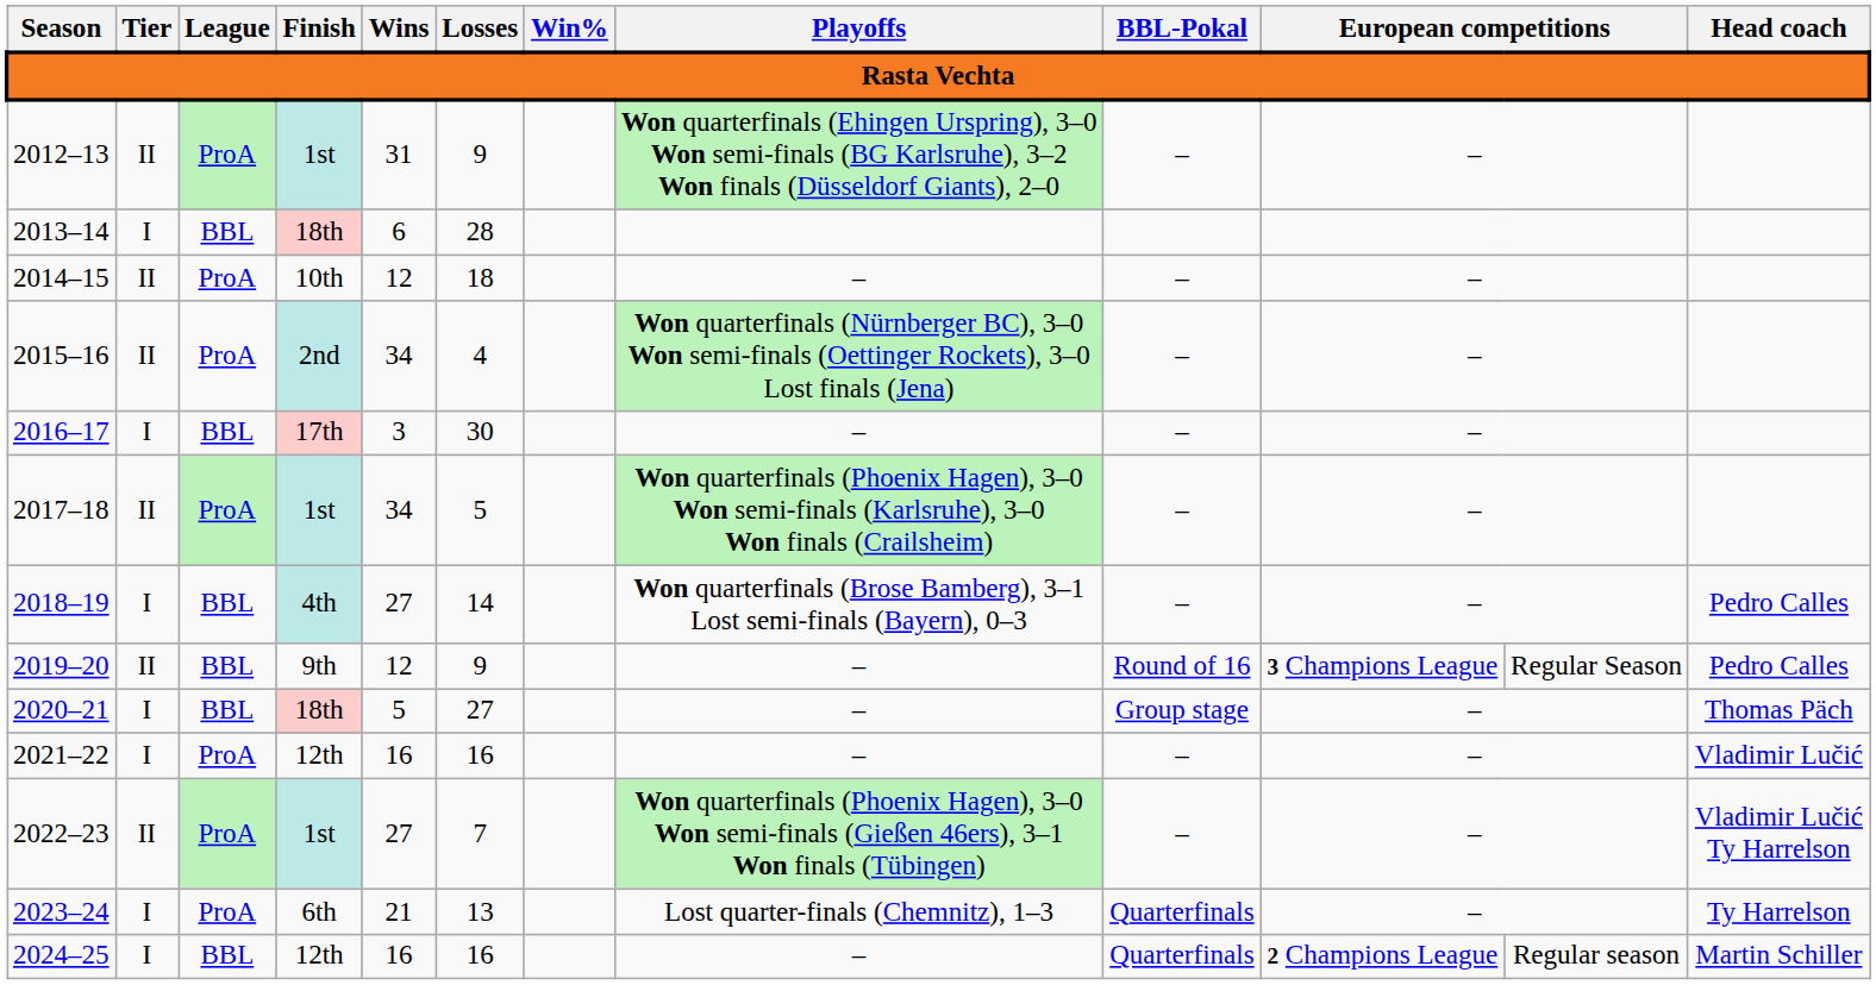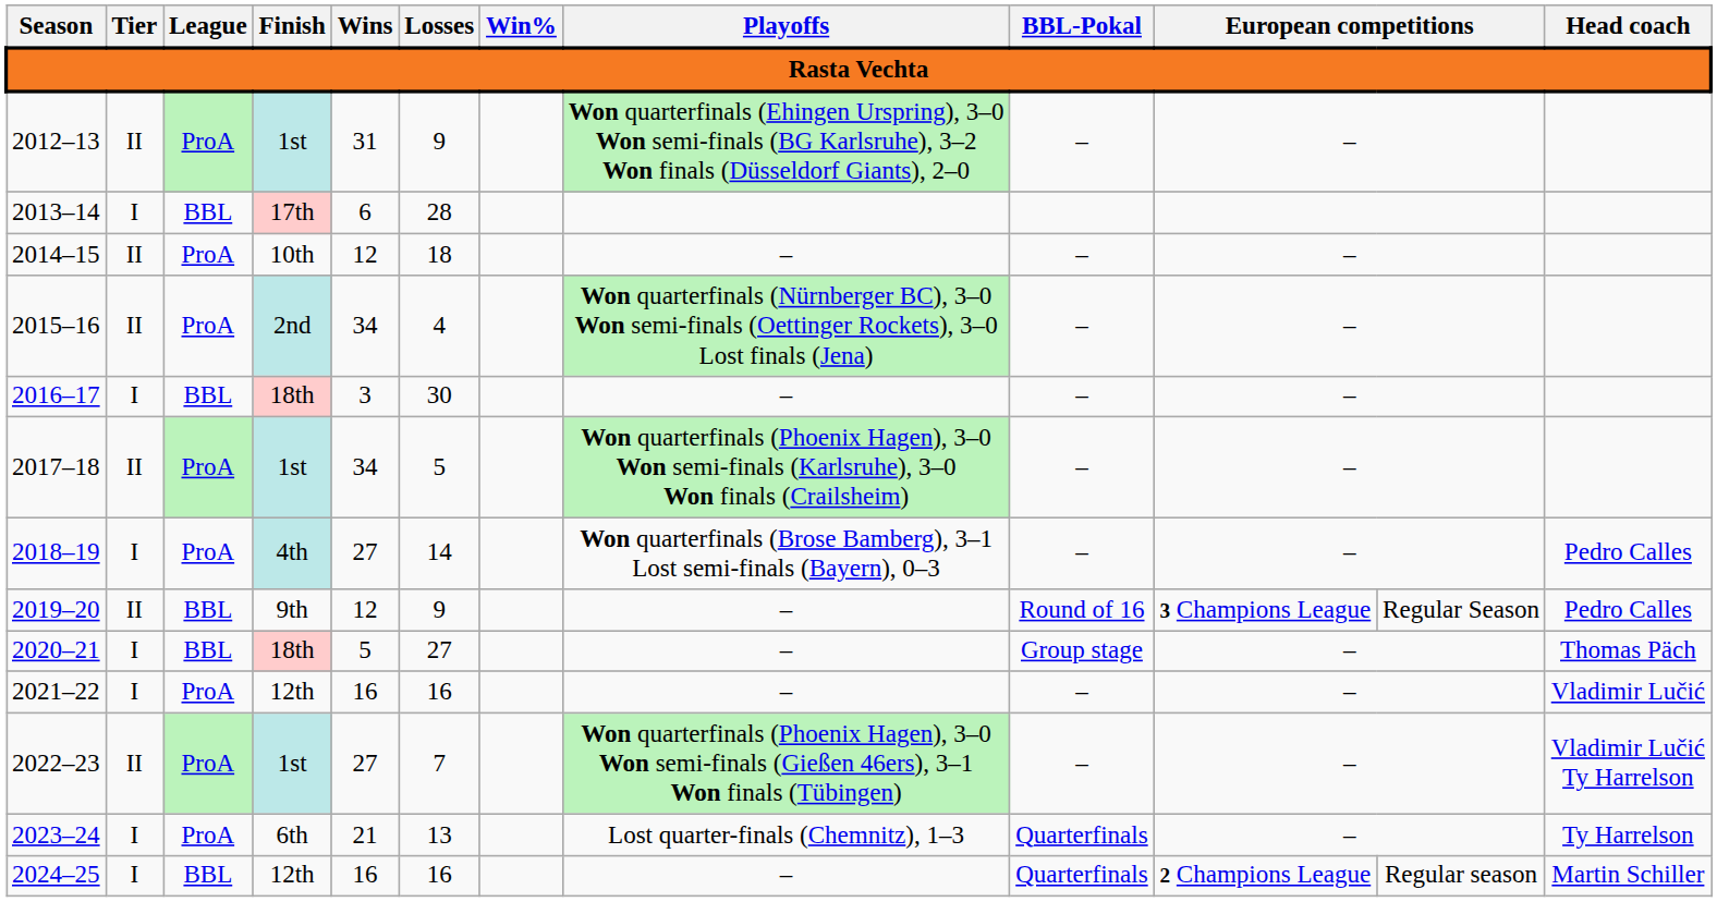2013–14 | Finish: 18th -> 17th
2016–17 | Finish: 17th -> 18th
2018–19 | League: BBL -> ProA
